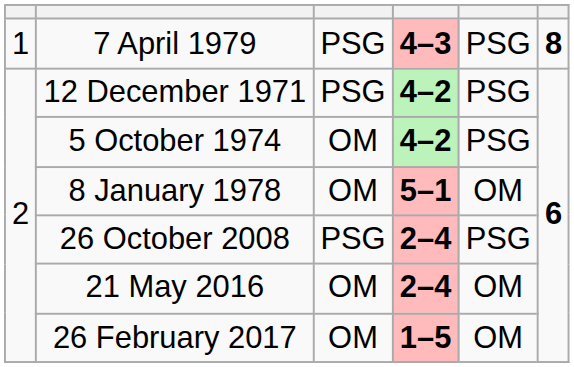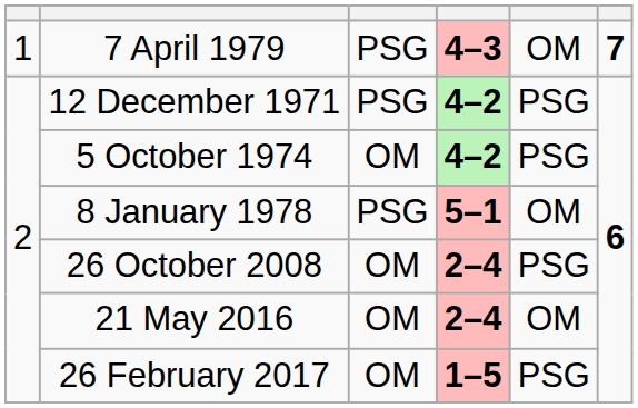7 April 1979 | column 5: PSG -> OM
7 April 1979 | column 6: 8 -> 7
8 January 1978 | column 3: OM -> PSG
26 October 2008 | column 3: PSG -> OM
26 February 2017 | column 5: OM -> PSG
